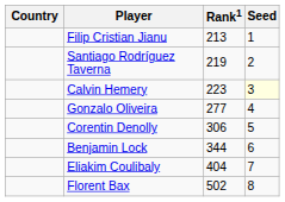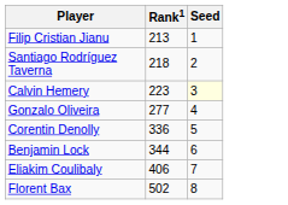- column: Country
Santiago Rodríguez Taverna | Rank1: 219 -> 218
Corentin Denolly | Rank1: 306 -> 336
Eliakim Coulibaly | Rank1: 404 -> 406
